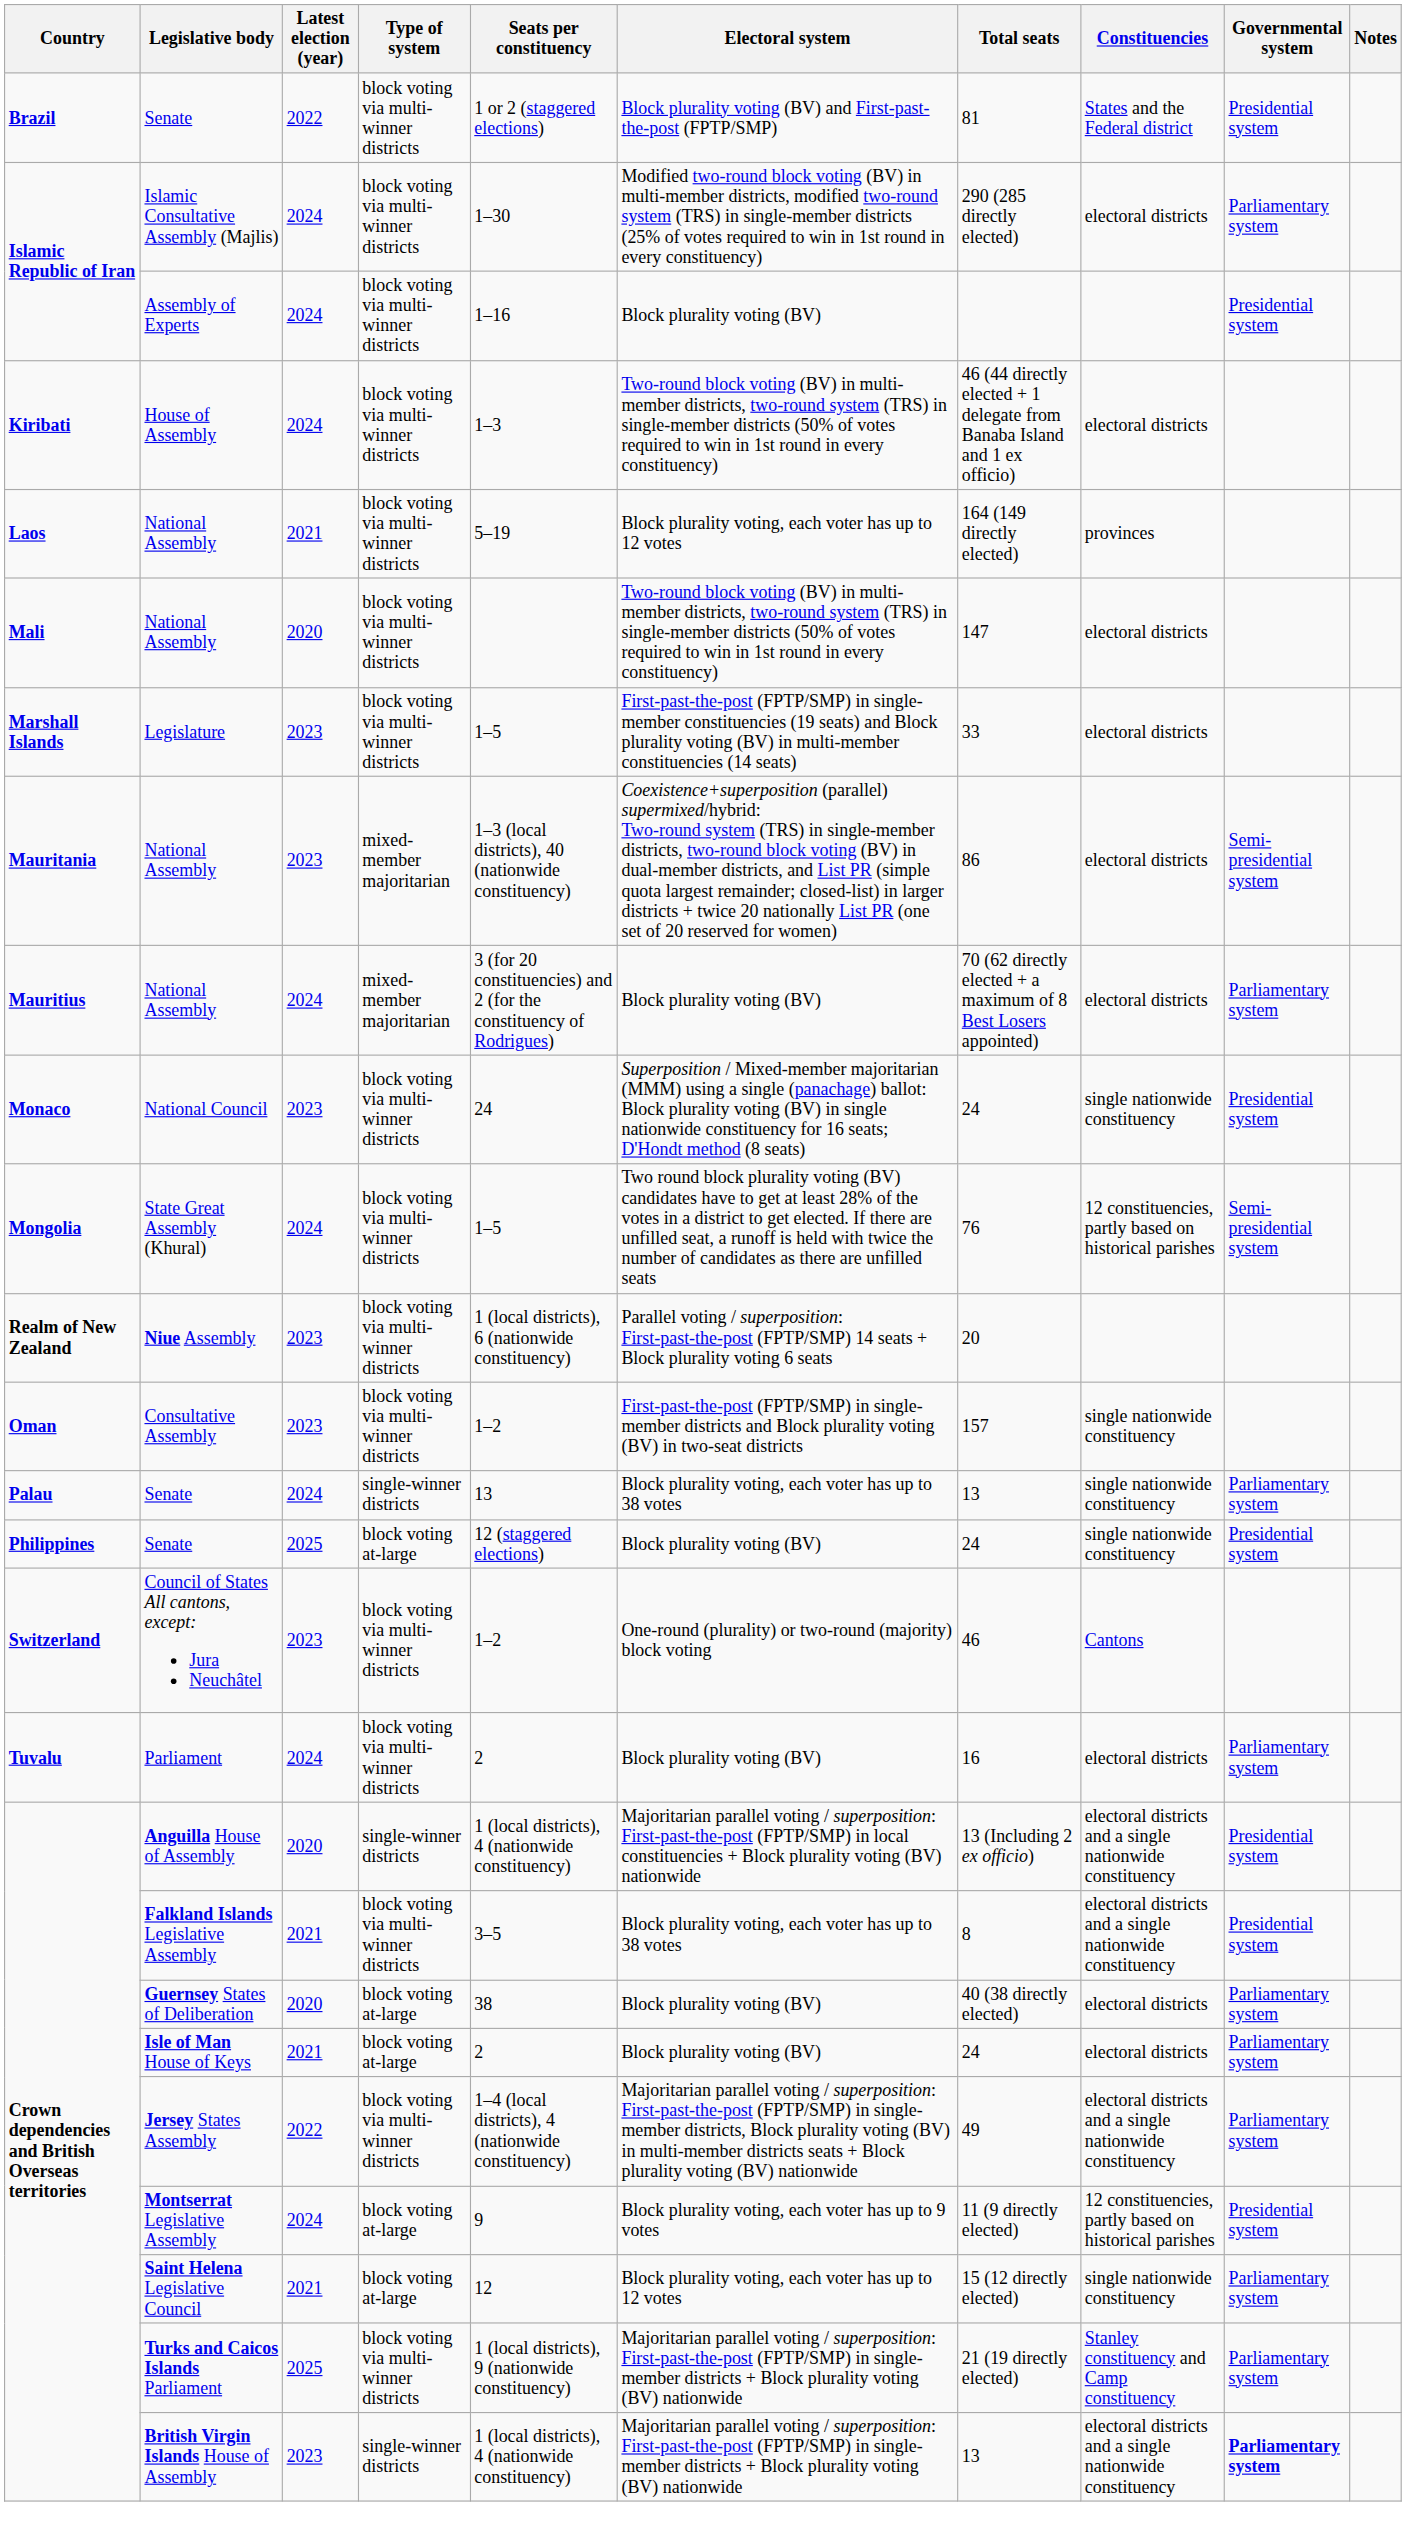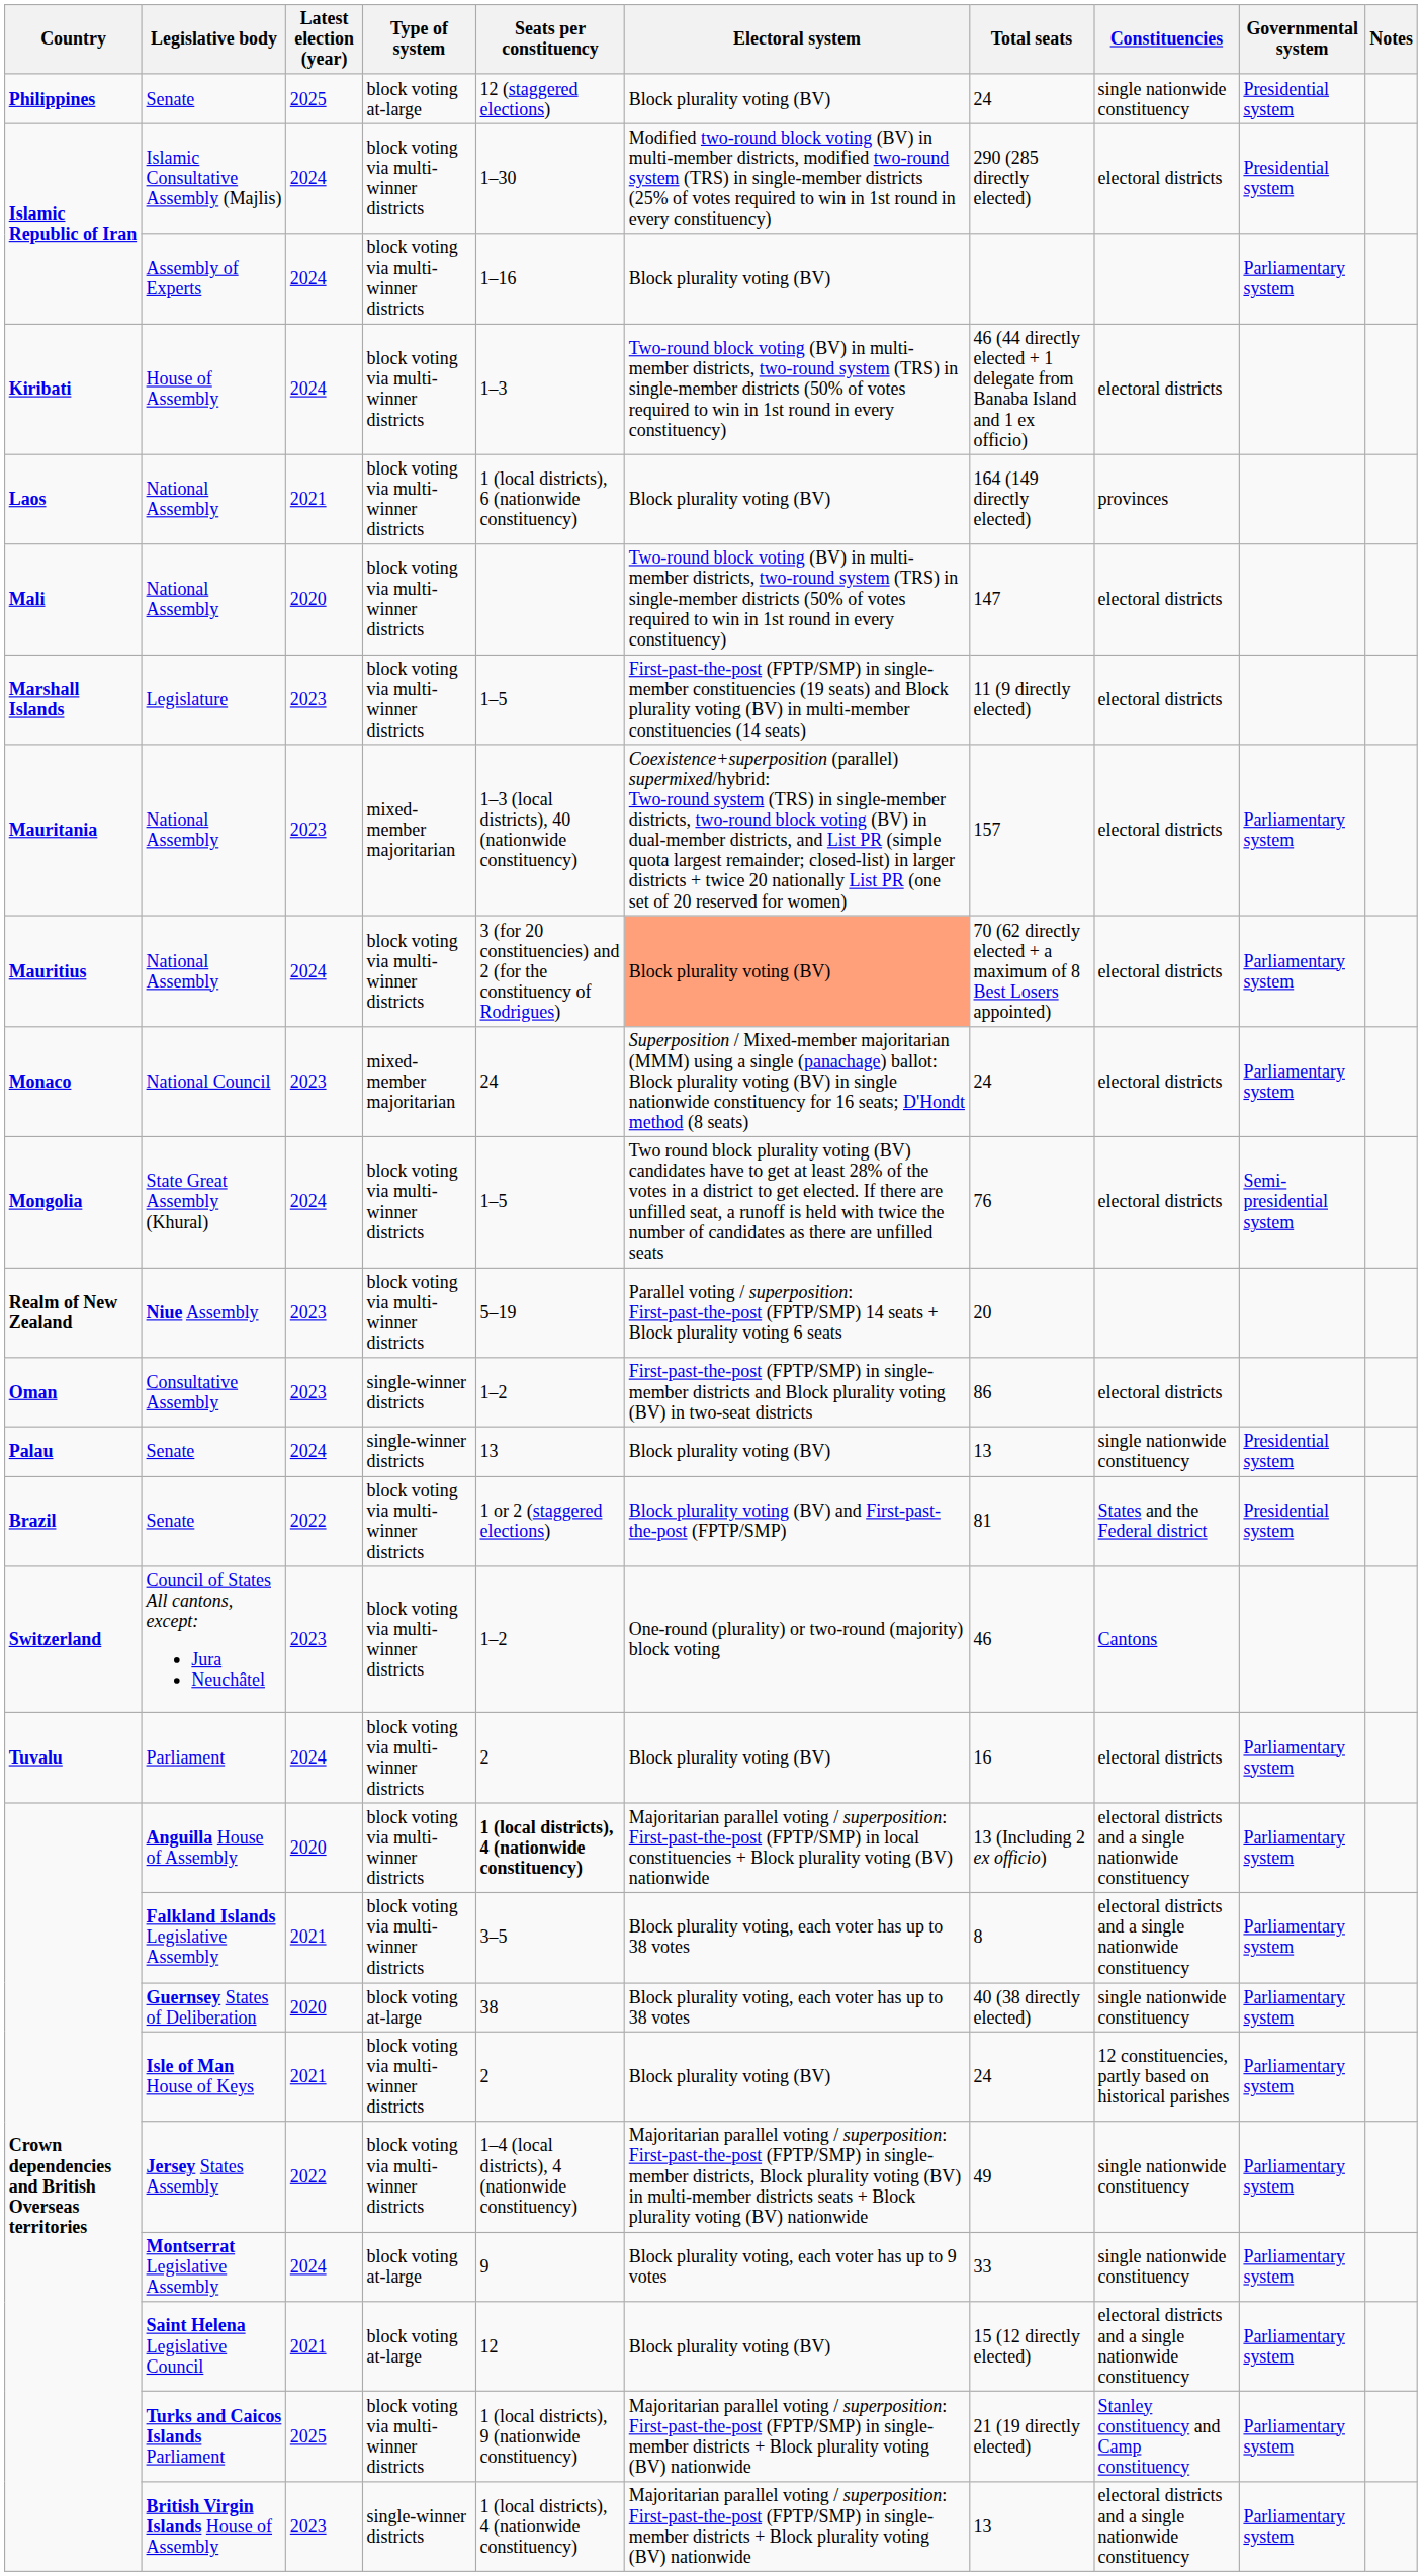rows swapped: Brazil / Senate <-> Philippines / Senate
Islamic Consultative Assembly (Majlis) | Governmental system: Parliamentary system -> Presidential system
Assembly of Experts | Governmental system: Presidential system -> Parliamentary system
Laos / National Assembly | Seats per constituency: 5–19 -> 1 (local districts), 6 (nationwide constituency)
Laos / National Assembly | Electoral system: Block plurality voting, each voter has up to 12 votes -> Block plurality voting (BV)
Legislature | Total seats: 33 -> 11 (9 directly elected)
Mauritania / National Assembly | Total seats: 86 -> 157
Mauritania / National Assembly | Governmental system: Semi-presidential system -> Parliamentary system
Mauritius / National Assembly | Type of system: mixed-member majoritarian -> block voting via multi-winner districts
Mauritius / National Assembly | Electoral system: no background -> lightsalmon background
National Council | Type of system: block voting via multi-winner districts -> mixed-member majoritarian
National Council | Constituencies: single nationwide constituency -> electoral districts
National Council | Governmental system: Presidential system -> Parliamentary system
State Great Assembly (Khural) | Constituencies: 12 constituencies, partly based on historical parishes -> electoral districts
Niue Assembly | Seats per constituency: 1 (local districts), 6 (nationwide constituency) -> 5–19
Consultative Assembly | Type of system: block voting via multi-winner districts -> single-winner districts
Consultative Assembly | Total seats: 157 -> 86
Consultative Assembly | Constituencies: single nationwide constituency -> electoral districts
Palau / Senate | Electoral system: Block plurality voting, each voter has up to 38 votes -> Block plurality voting (BV)
Palau / Senate | Governmental system: Parliamentary system -> Presidential system
Anguilla House of Assembly | Type of system: single-winner districts -> block voting via multi-winner districts
Anguilla House of Assembly | Seats per constituency: normal -> bold
Anguilla House of Assembly | Governmental system: Presidential system -> Parliamentary system
Falkland Islands Legislative Assembly | Governmental system: Presidential system -> Parliamentary system
Guernsey States of Deliberation | Electoral system: Block plurality voting (BV) -> Block plurality voting, each voter has up to 38 votes
Guernsey States of Deliberation | Constituencies: electoral districts -> single nationwide constituency
Isle of Man House of Keys | Type of system: block voting at-large -> block voting via multi-winner districts
Isle of Man House of Keys | Constituencies: electoral districts -> 12 constituencies, partly based on historical parishes
Jersey States Assembly | Constituencies: electoral districts and a single nationwide constituency -> single nationwide constituency
Montserrat Legislative Assembly | Total seats: 11 (9 directly elected) -> 33
Montserrat Legislative Assembly | Constituencies: 12 constituencies, partly based on historical parishes -> single nationwide constituency
Montserrat Legislative Assembly | Governmental system: Presidential system -> Parliamentary system
Saint Helena Legislative Council | Electoral system: Block plurality voting, each voter has up to 12 votes -> Block plurality voting (BV)
Saint Helena Legislative Council | Constituencies: single nationwide constituency -> electoral districts and a single nationwide constituency
British Virgin Islands House of Assembly | Governmental system: bold -> normal
